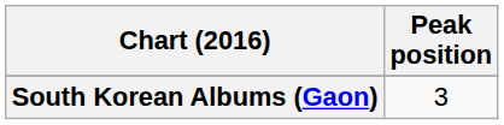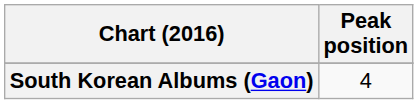South Korean Albums (Gaon) | Peak position: 3 -> 4
